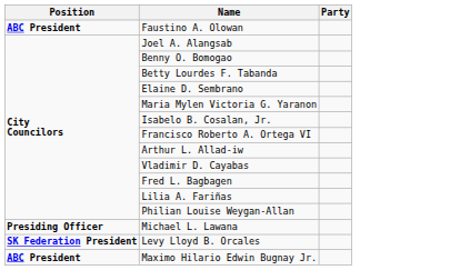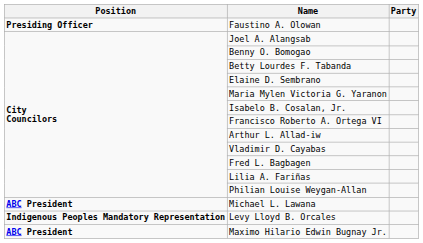Faustino A. Olowan | Position: ABC President -> Presiding Officer
Michael L. Lawana | Position: Presiding Officer -> ABC President
Levy Lloyd B. Orcales | Position: SK Federation President -> Indigenous Peoples Mandatory Representation
